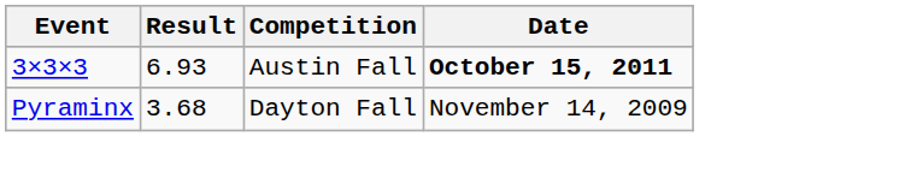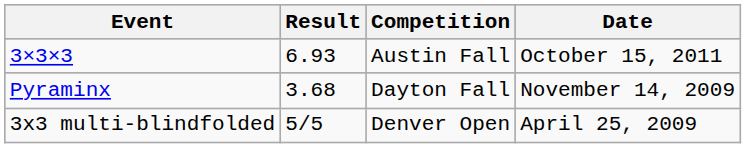3×3×3 | Date: bold -> normal
+ row: 3x3 multi-blindfolded | 5/5 | Denver Open | April 25, 2009
